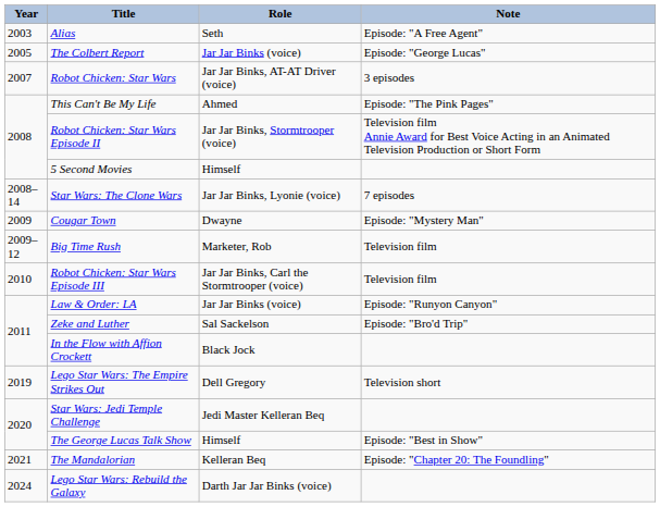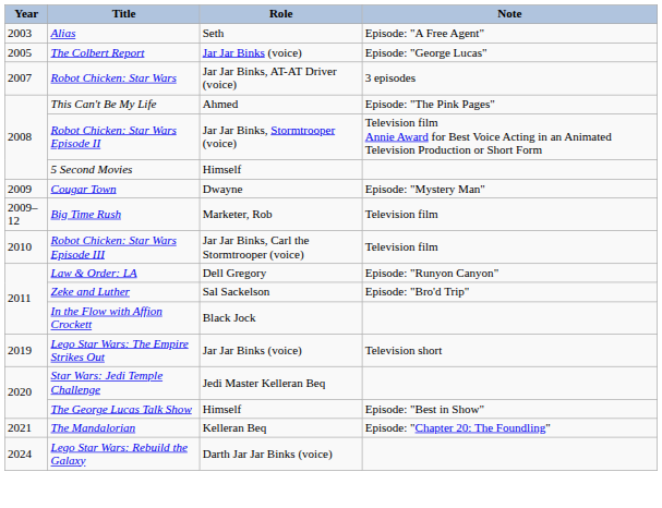- row: 2008–14 | Star Wars: The Clone Wars | Jar Jar Binks, Lyonie (voice) | 7 episodes
Law & Order: LA | Role: Jar Jar Binks (voice) -> Dell Gregory
Lego Star Wars: The Empire Strikes Out | Role: Dell Gregory -> Jar Jar Binks (voice)
